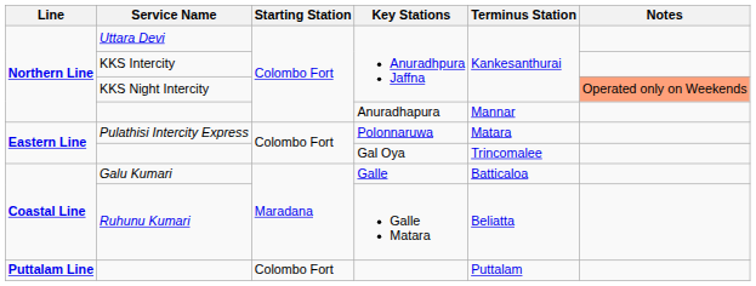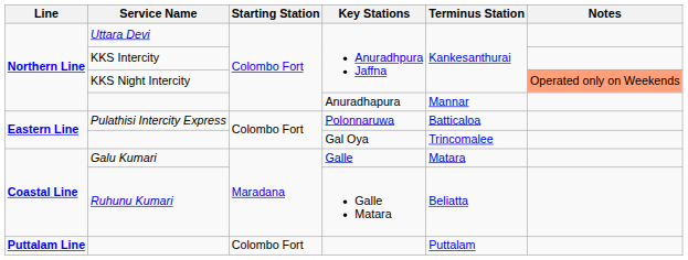Pulathisi Intercity Express | Terminus Station: Matara -> Batticaloa
Galu Kumari | Terminus Station: Batticaloa -> Matara
